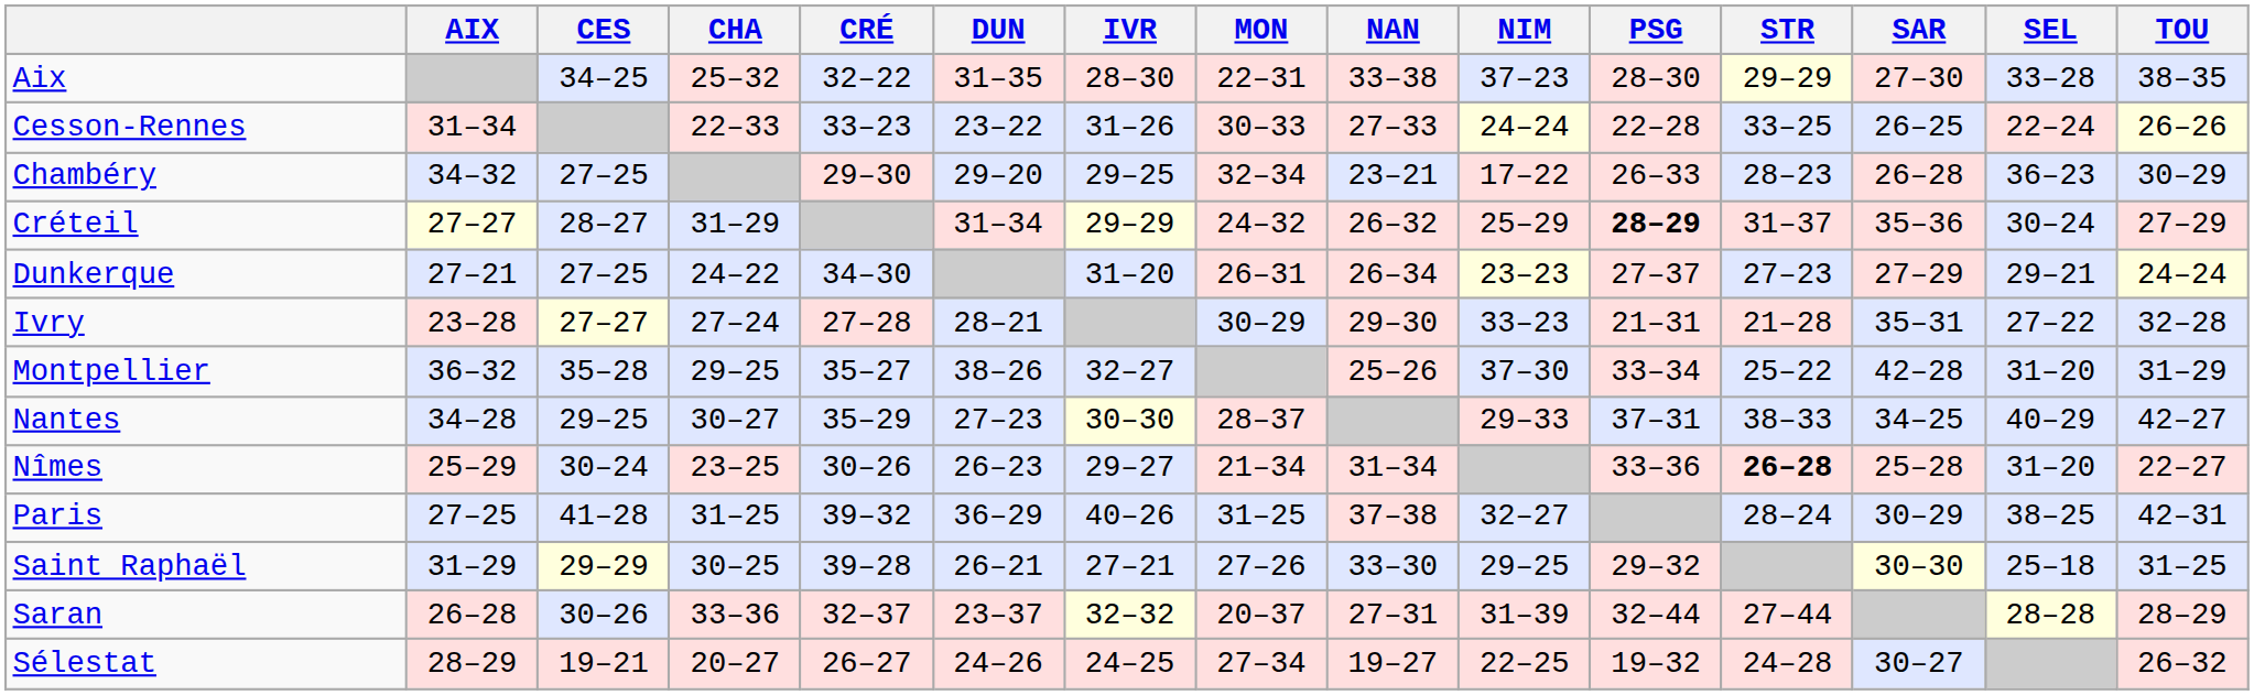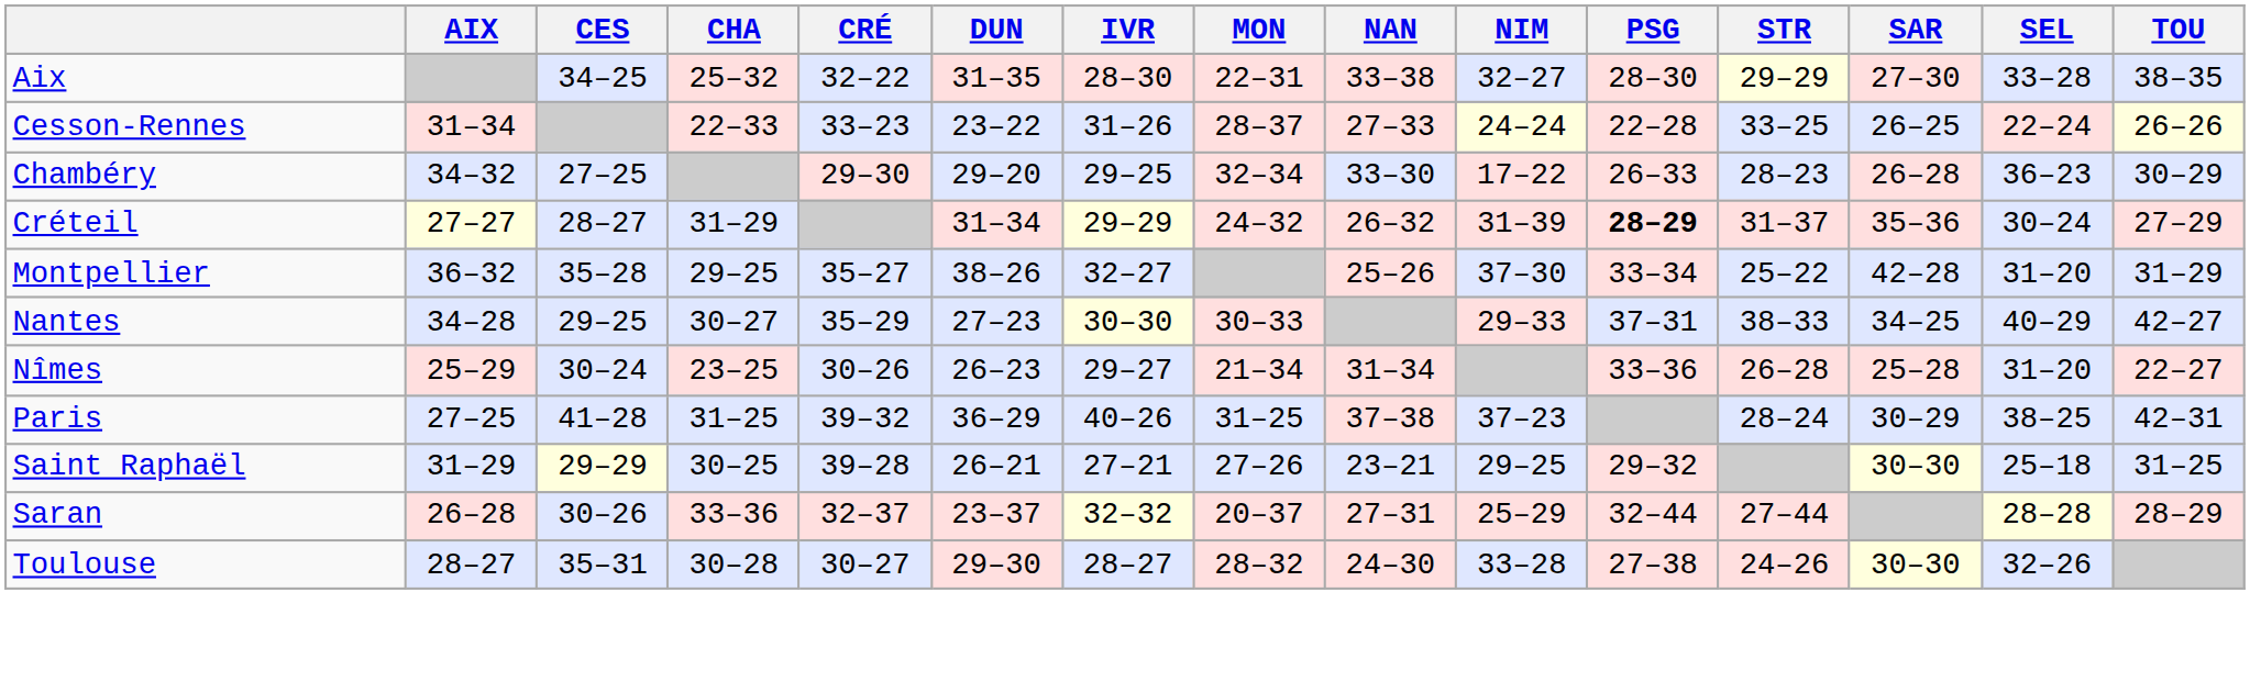Aix | NIM: 37–23 -> 32–27
Cesson-Rennes | MON: 30–33 -> 28–37
Chambéry | NAN: 23–21 -> 33–30
Créteil | NIM: 25–29 -> 31–39
- row: Dunkerque | 27–21 | 27–25 | 24–22 | 34–30 | 31–20 | 26–31 | 26–34 | 23–23 | 27–37 | 27–23 | 27–29 | 29–21 | 24–24
- row: Ivry | 23–28 | 27–27 | 27–24 | 27–28 | 28–21 | 30–29 | 29–30 | 33–23 | 21–31 | 21–28 | 35–31 | 27–22 | 32–28
Nantes | MON: 28–37 -> 30–33
Nîmes | STR: bold -> normal
Paris | NIM: 32–27 -> 37–23
Saint Raphaël | NAN: 33–30 -> 23–21
Saran | NIM: 31–39 -> 25–29
- row: Sélestat | 28–29 | 19–21 | 20–27 | 26–27 | 24–26 | 24–25 | 27–34 | 19–27 | 22–25 | 19–32 | 24–28 | 30–27 | 26–32
+ row: Toulouse | 28–27 | 35–31 | 30–28 | 30–27 | 29–30 | 28–27 | 28–32 | 24–30 | 33–28 | 27–38 | 24–26 | 30–30 | 32–26
